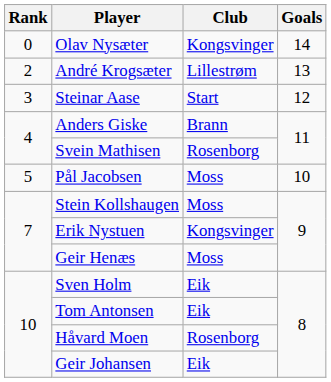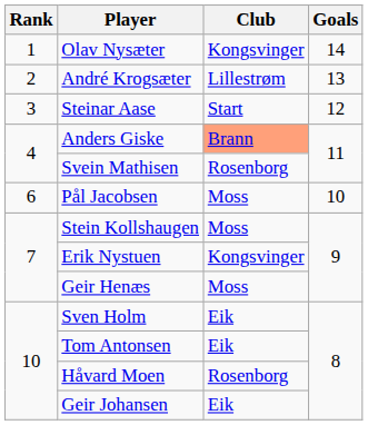Olav Nysæter | Rank: 0 -> 1
Anders Giske | Club: no background -> lightsalmon background
Pål Jacobsen | Rank: 5 -> 6
